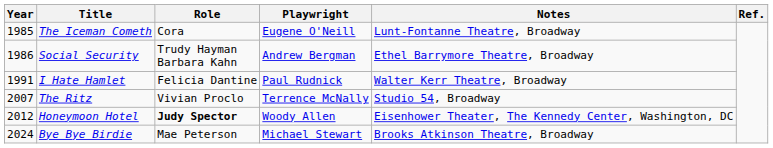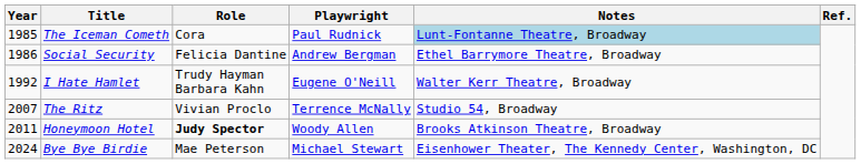The Iceman Cometh | Playwright: Eugene O'Neill -> Paul Rudnick
The Iceman Cometh | Notes: no background -> lightblue background
Social Security | Role: Trudy Hayman Barbara Kahn -> Felicia Dantine
I Hate Hamlet | Year: 1991 -> 1992
I Hate Hamlet | Role: Felicia Dantine -> Trudy Hayman Barbara Kahn
I Hate Hamlet | Playwright: Paul Rudnick -> Eugene O'Neill
Honeymoon Hotel | Year: 2012 -> 2011
Honeymoon Hotel | Notes: Eisenhower Theater, The Kennedy Center, Washington, DC -> Brooks Atkinson Theatre, Broadway
Bye Bye Birdie | Notes: Brooks Atkinson Theatre, Broadway -> Eisenhower Theater, The Kennedy Center, Washington, DC
